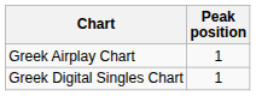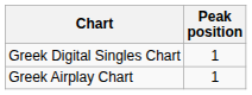rows swapped: Greek Airplay Chart <-> Greek Digital Singles Chart
